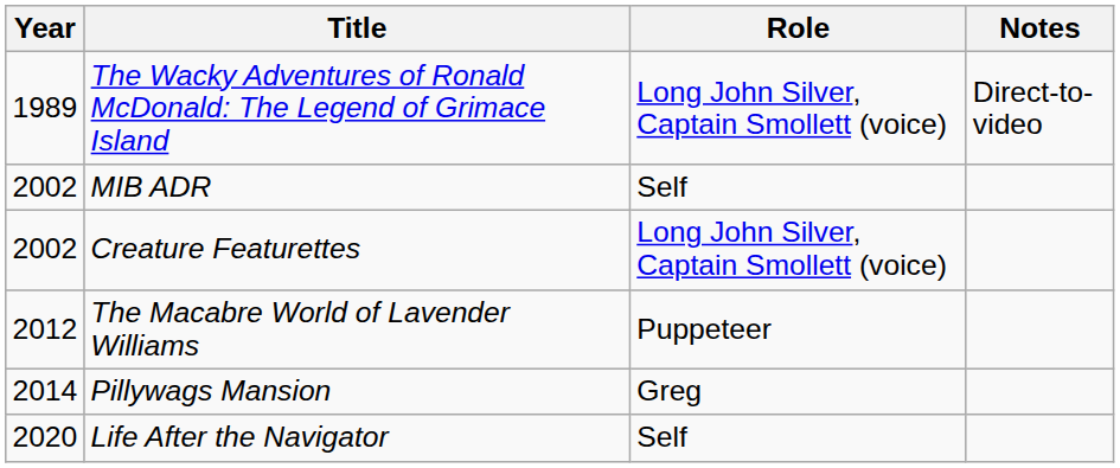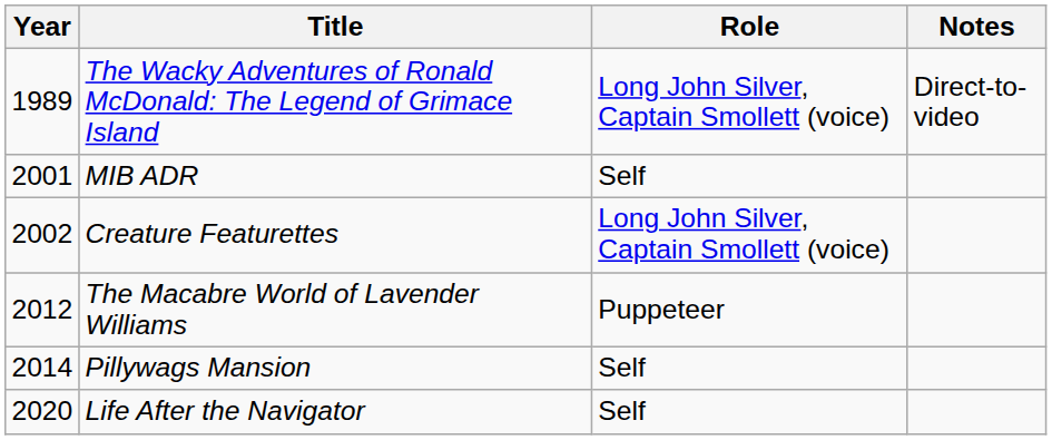MIB ADR | Year: 2002 -> 2001
Pillywags Mansion | Role: Greg -> Self
